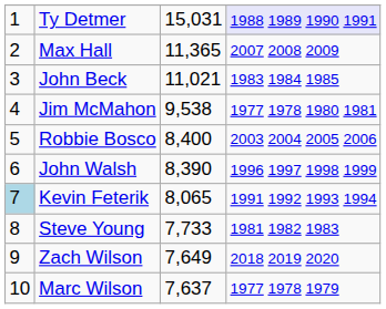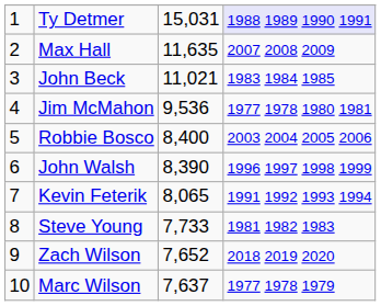Max Hall | column 3: 11,365 -> 11,635
Jim McMahon | column 3: 9,538 -> 9,536
Kevin Feterik | column 1: lightblue background -> no background
Zach Wilson | column 3: 7,649 -> 7,652
